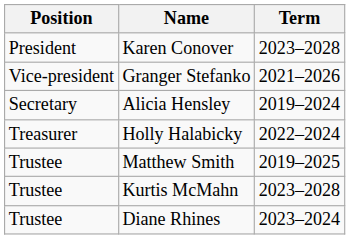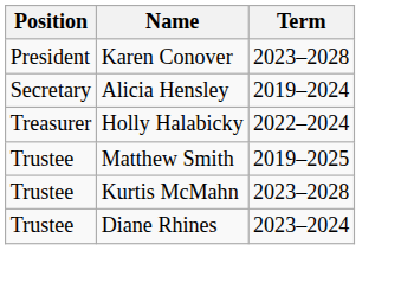- row: Vice-president | Granger Stefanko | 2021–2026
